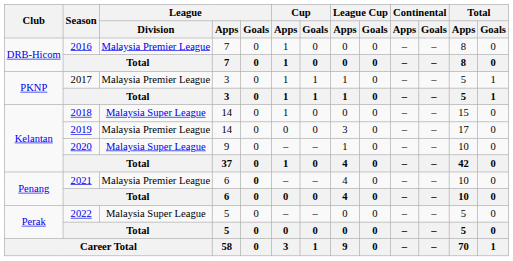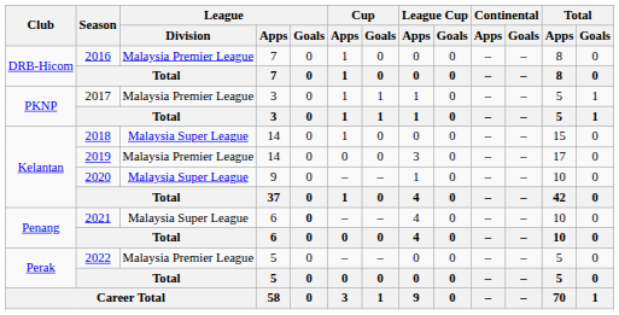2021 | League / Division: Malaysia Premier League -> Malaysia Super League
2022 | League / Division: Malaysia Super League -> Malaysia Premier League
